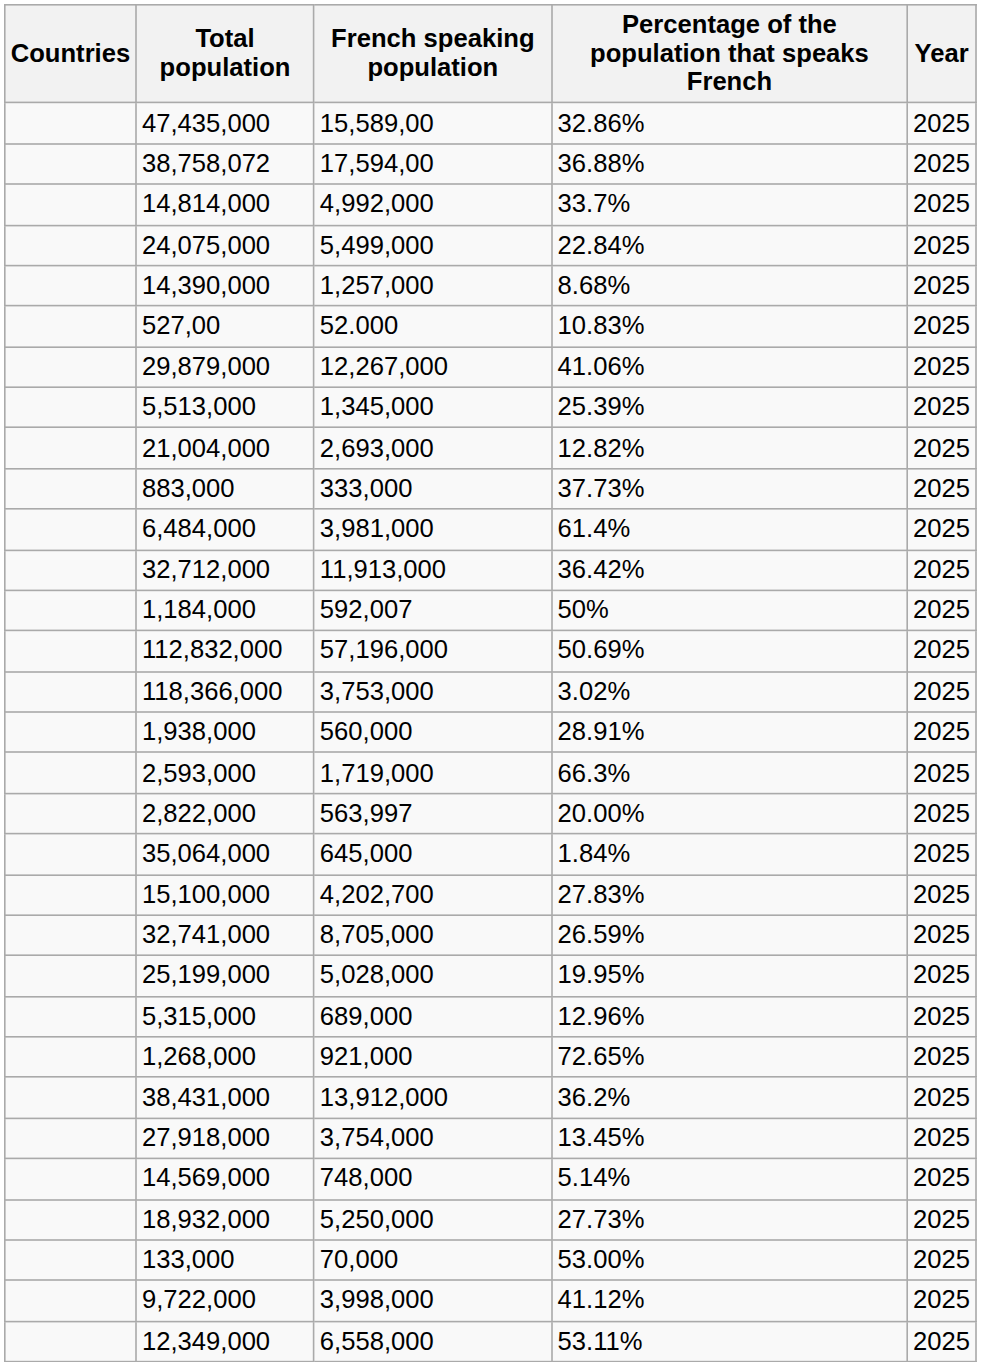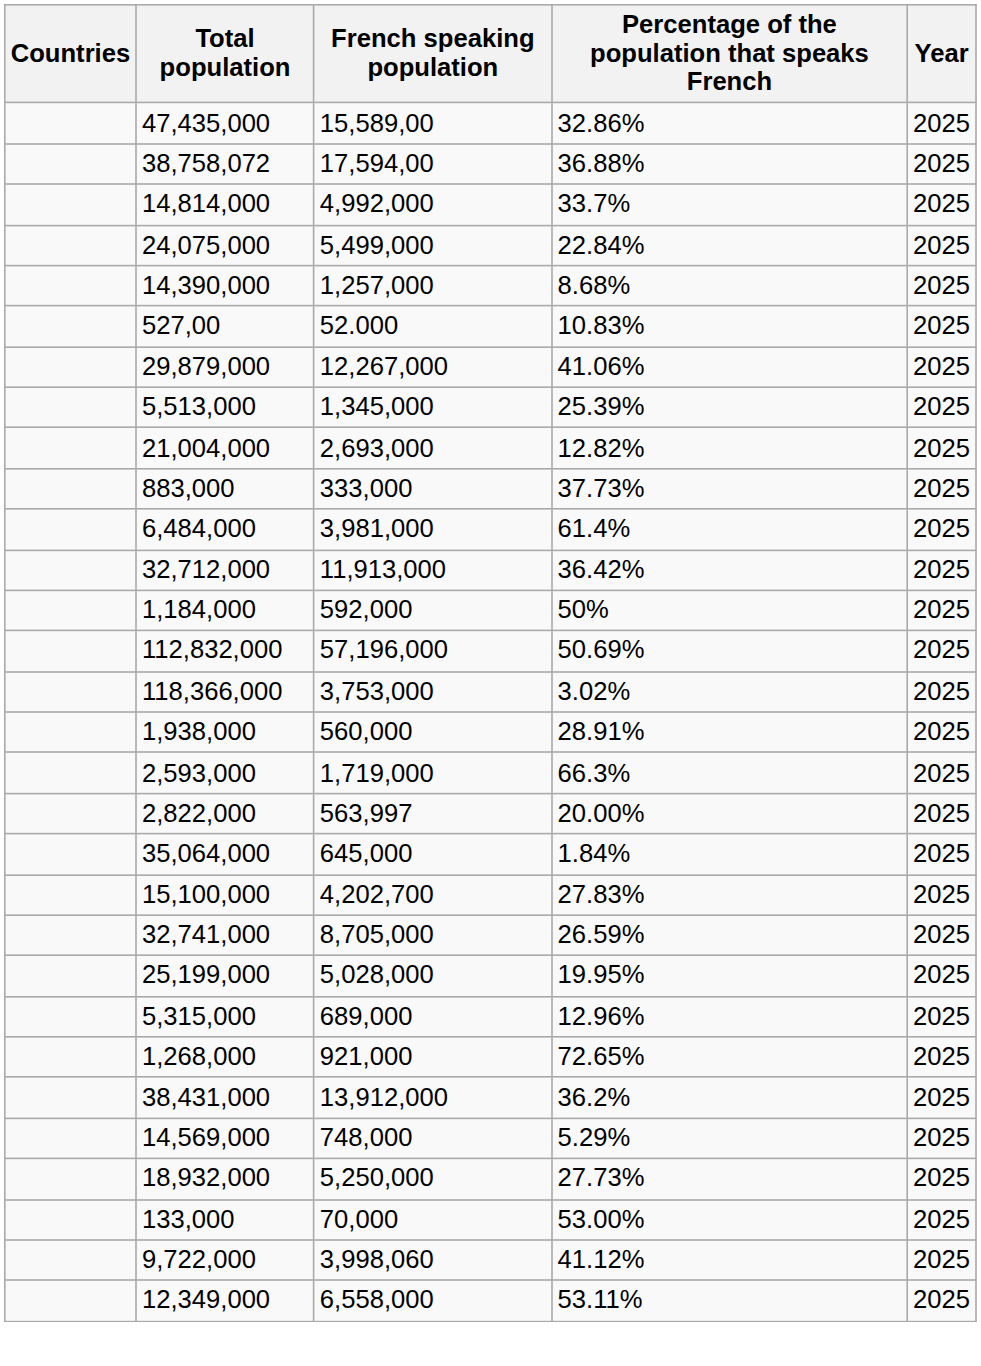1,184,000 | French speaking population: 592,007 -> 592,000
- row: 27,918,000 | 3,754,000 | 13.45% | 2025
14,569,000 | Percentage of the population that speaks French: 5.14% -> 5.29%
9,722,000 | French speaking population: 3,998,000 -> 3,998,060
